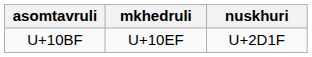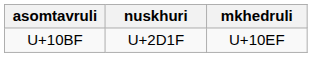columns swapped: nuskhuri <-> mkhedruli
